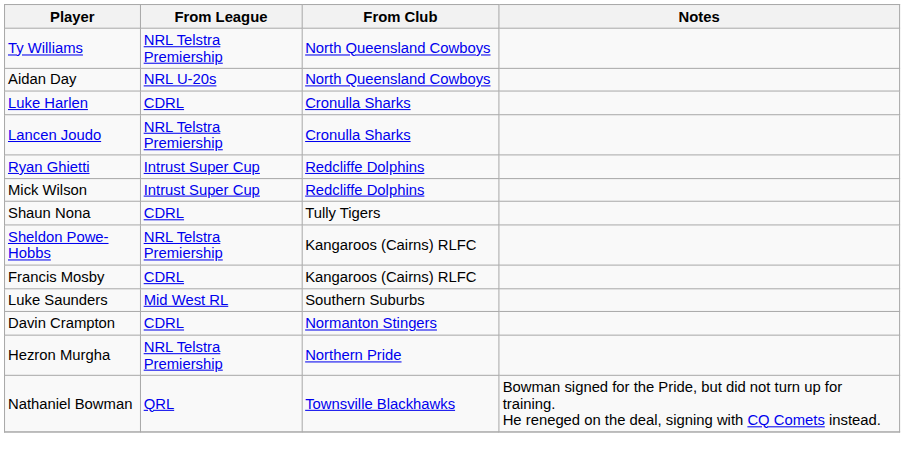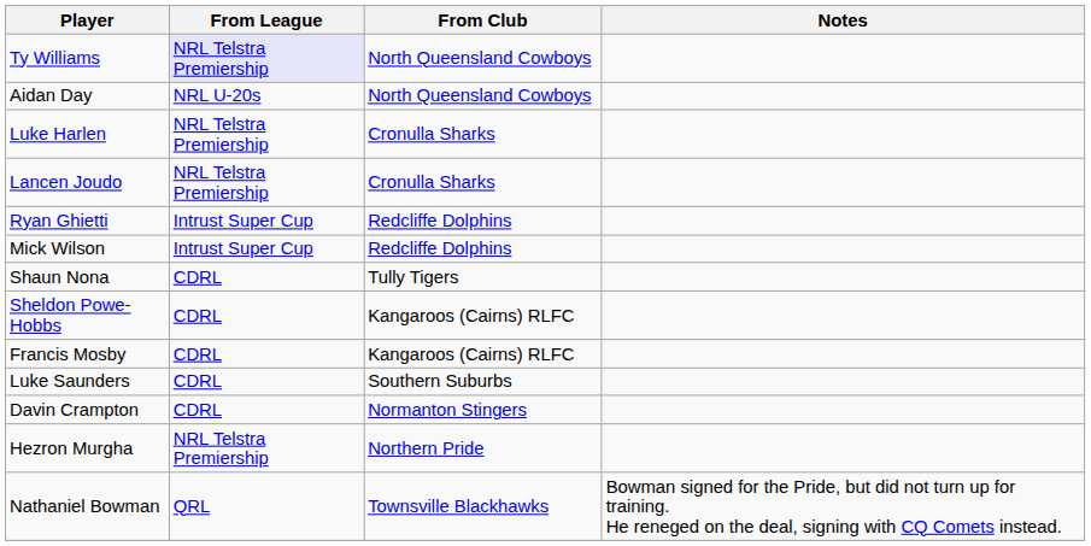Ty Williams | From League: no background -> lavender background
Luke Harlen | From League: CDRL -> NRL Telstra Premiership
Sheldon Powe-Hobbs | From League: NRL Telstra Premiership -> CDRL
Luke Saunders | From League: Mid West RL -> CDRL
